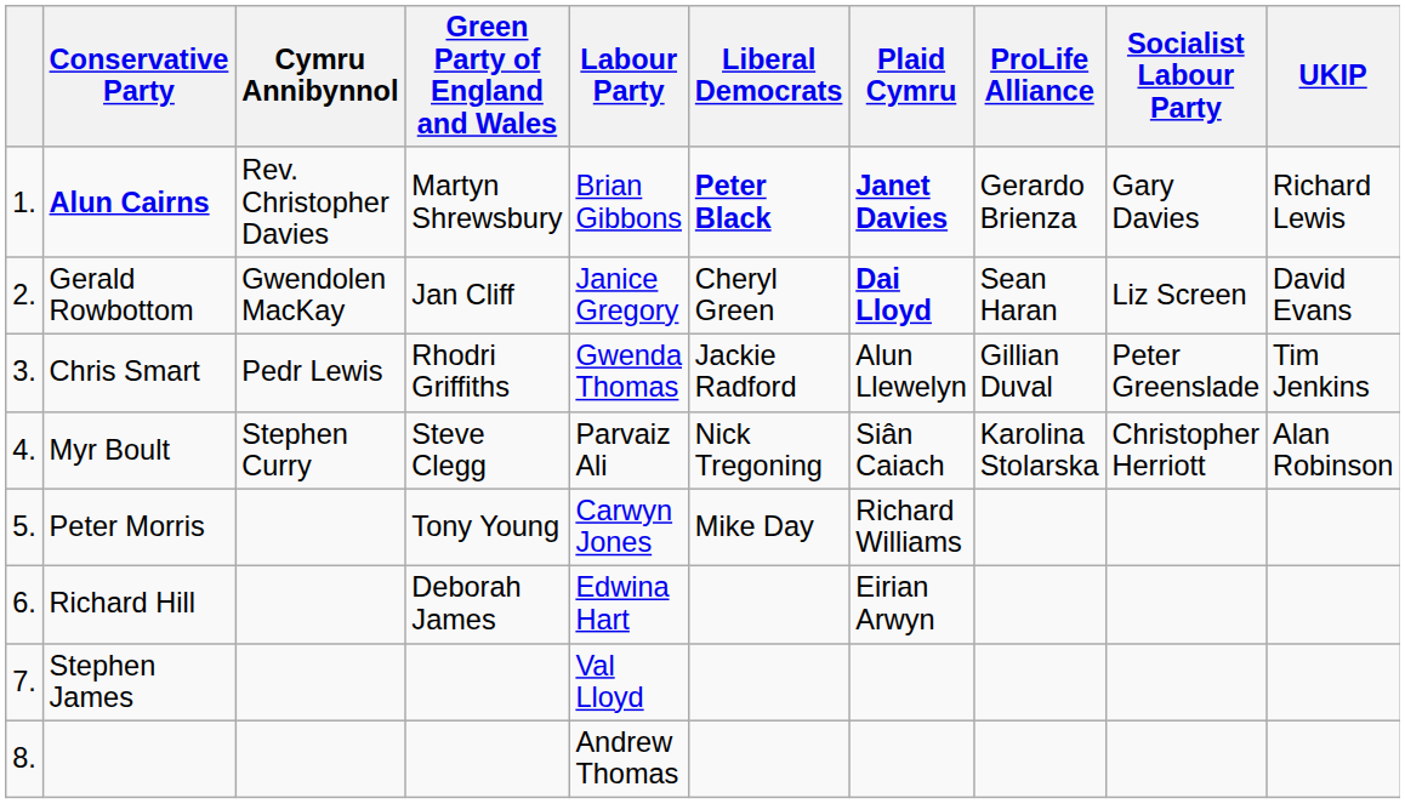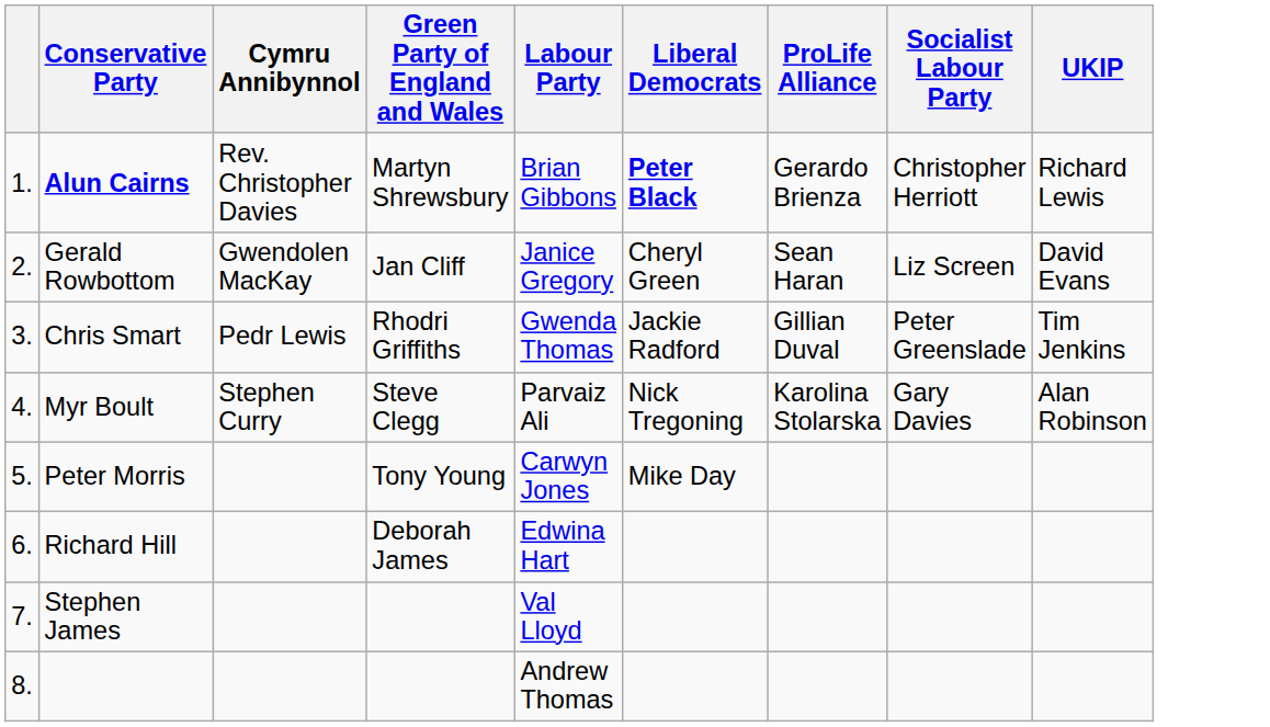- column: Plaid Cymru | Janet Davies | Dai Lloyd | Alun Llewelyn | Siân Caiach | Richard Williams | Eirian Arwyn
Alun Cairns | Socialist Labour Party: Gary Davies -> Christopher Herriott
Myr Boult | Socialist Labour Party: Christopher Herriott -> Gary Davies
